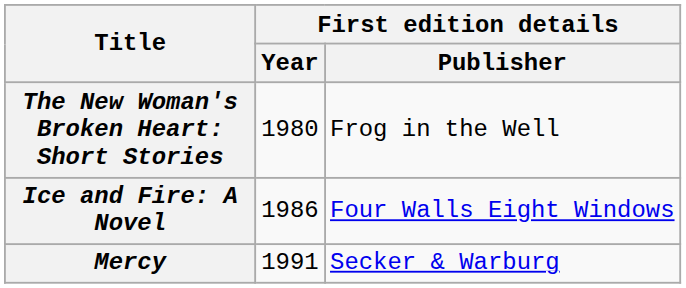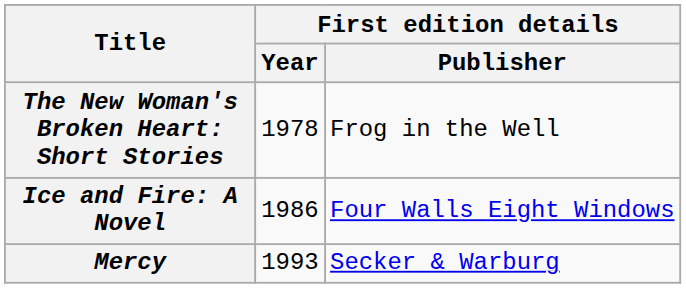The New Woman's Broken Heart: Short Stories | First edition details / Year: 1980 -> 1978
Mercy | First edition details / Year: 1991 -> 1993
